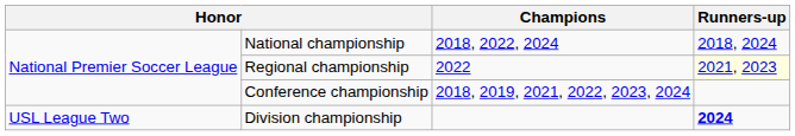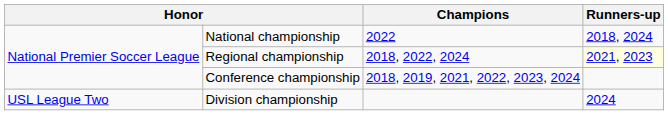National championship | Champions: 2018, 2022, 2024 -> 2022
Regional championship | Champions: 2022 -> 2018, 2022, 2024
Division championship | Runners-up: bold -> normal
